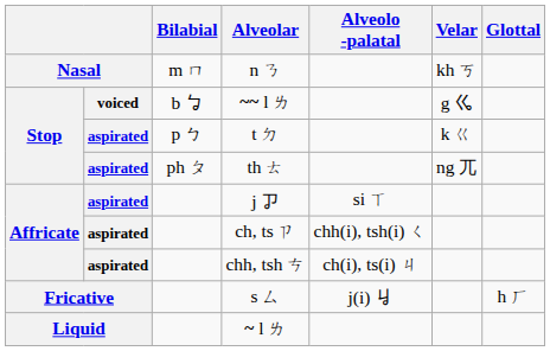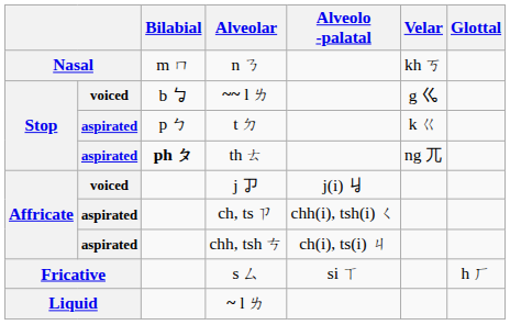th ㄊ | Bilabial: normal -> bold
j ㆡ | column 2: aspirated -> voiced
j ㆡ | Alveolo -palatal: si ㄒ -> j(i) ㆢ
s ㄙ | Alveolo -palatal: j(i) ㆢ -> si ㄒ
